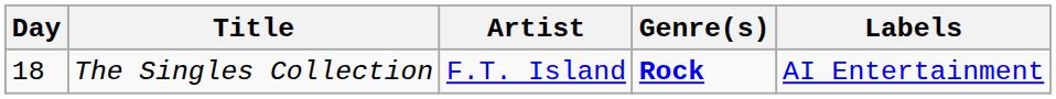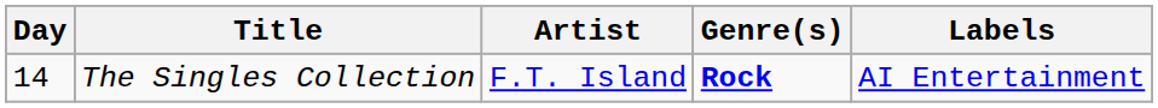The Singles Collection | Day: 18 -> 14
